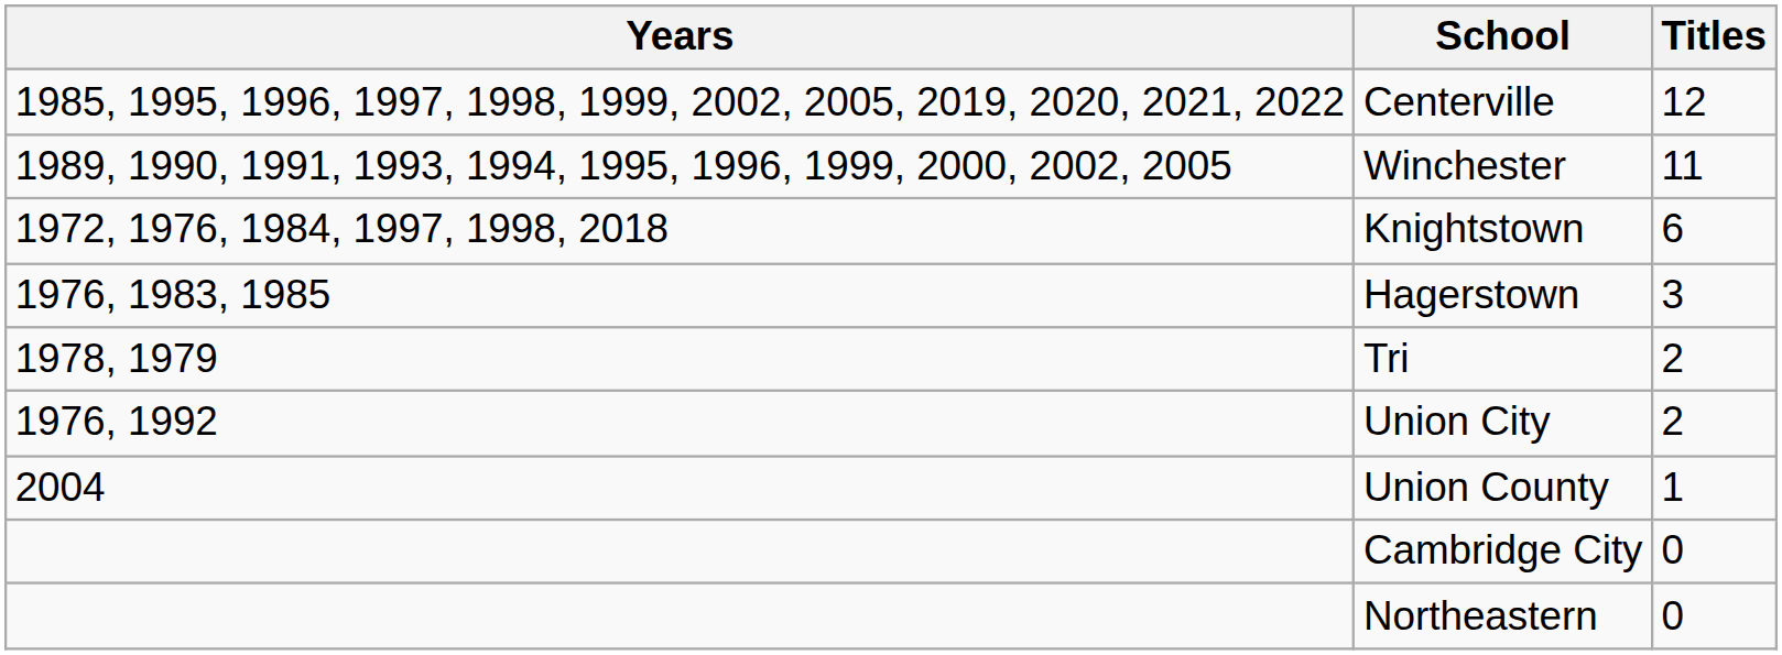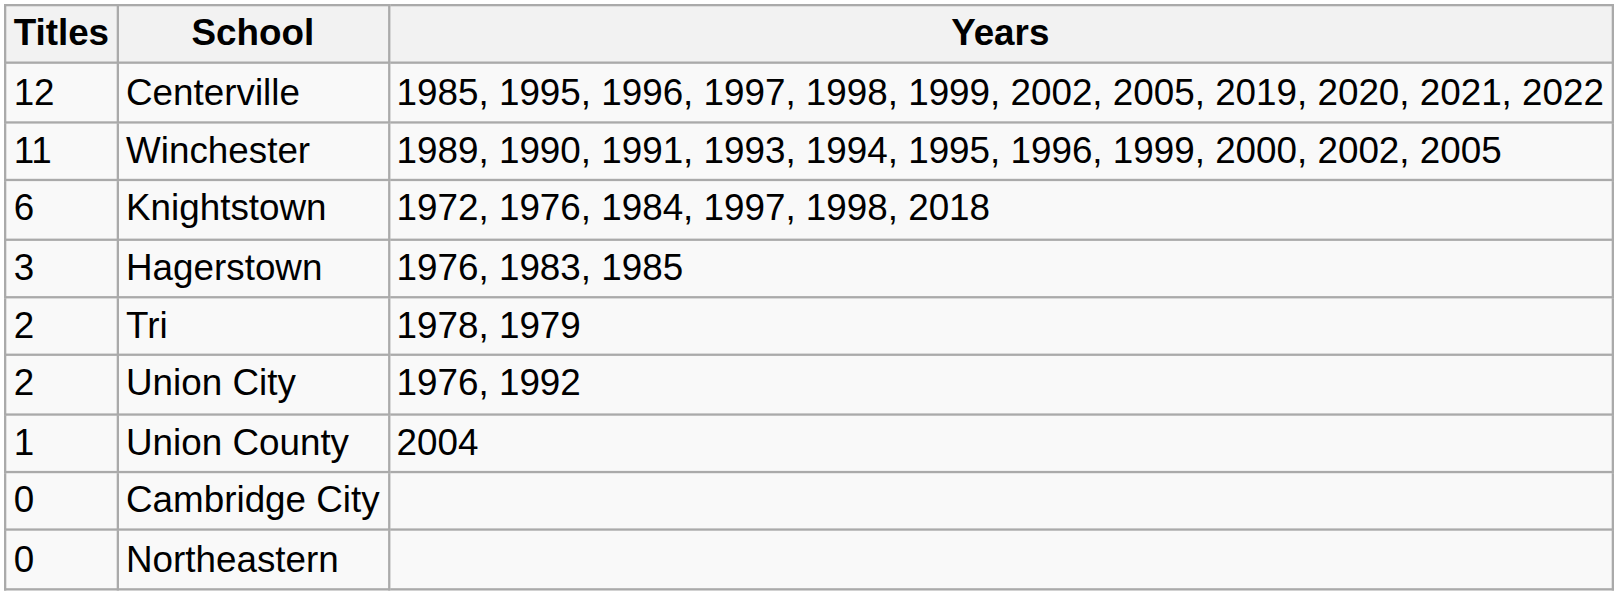columns swapped: Titles <-> Years
